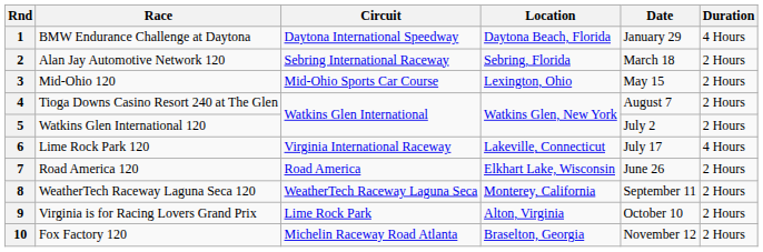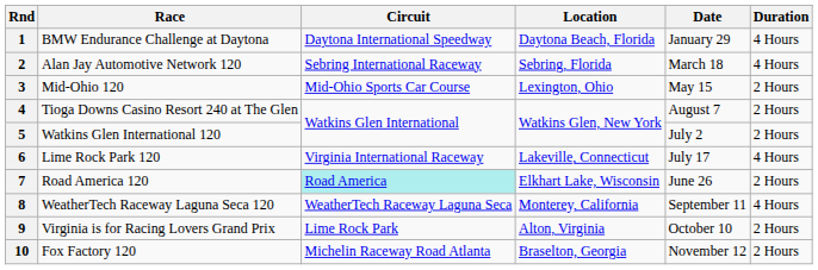2 | Duration: 2 Hours -> 4 Hours
7 | Circuit: no background -> paleturquoise background
8 | Duration: 2 Hours -> 4 Hours
